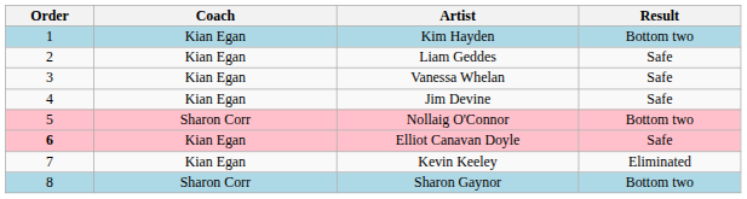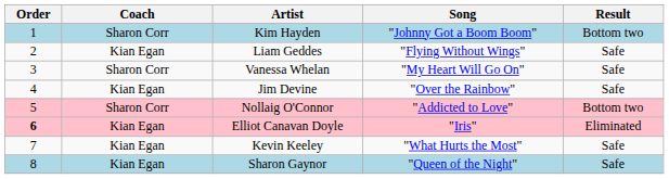+ column: Song | "Johnny Got a Boom Boom" | "Flying Without Wings" | "My Heart Will Go On" | "Over the Rainbow" | "Addicted to Love" | "Iris" | "What Hurts the Most" | "Queen of the Night"
Kim Hayden | Coach: Kian Egan -> Sharon Corr
Vanessa Whelan | Coach: Kian Egan -> Sharon Corr
Elliot Canavan Doyle | Result: Safe -> Eliminated
Kevin Keeley | Result: Eliminated -> Safe
Sharon Gaynor | Coach: Sharon Corr -> Kian Egan
Sharon Gaynor | Result: Bottom two -> Safe
